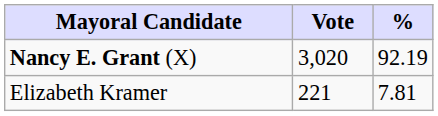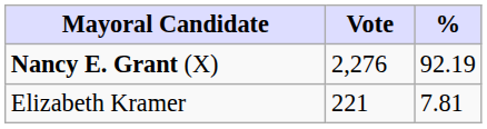Nancy E. Grant (X) | Vote: 3,020 -> 2,276
